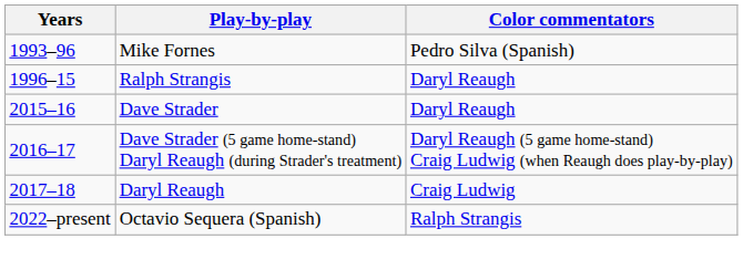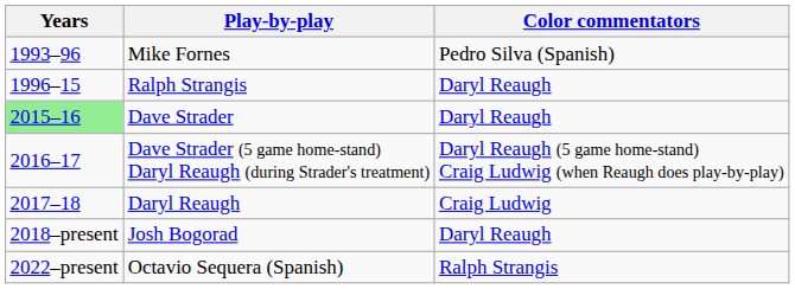Dave Strader | Years: no background -> lightgreen background
+ row: 2018–present | Josh Bogorad | Daryl Reaugh
